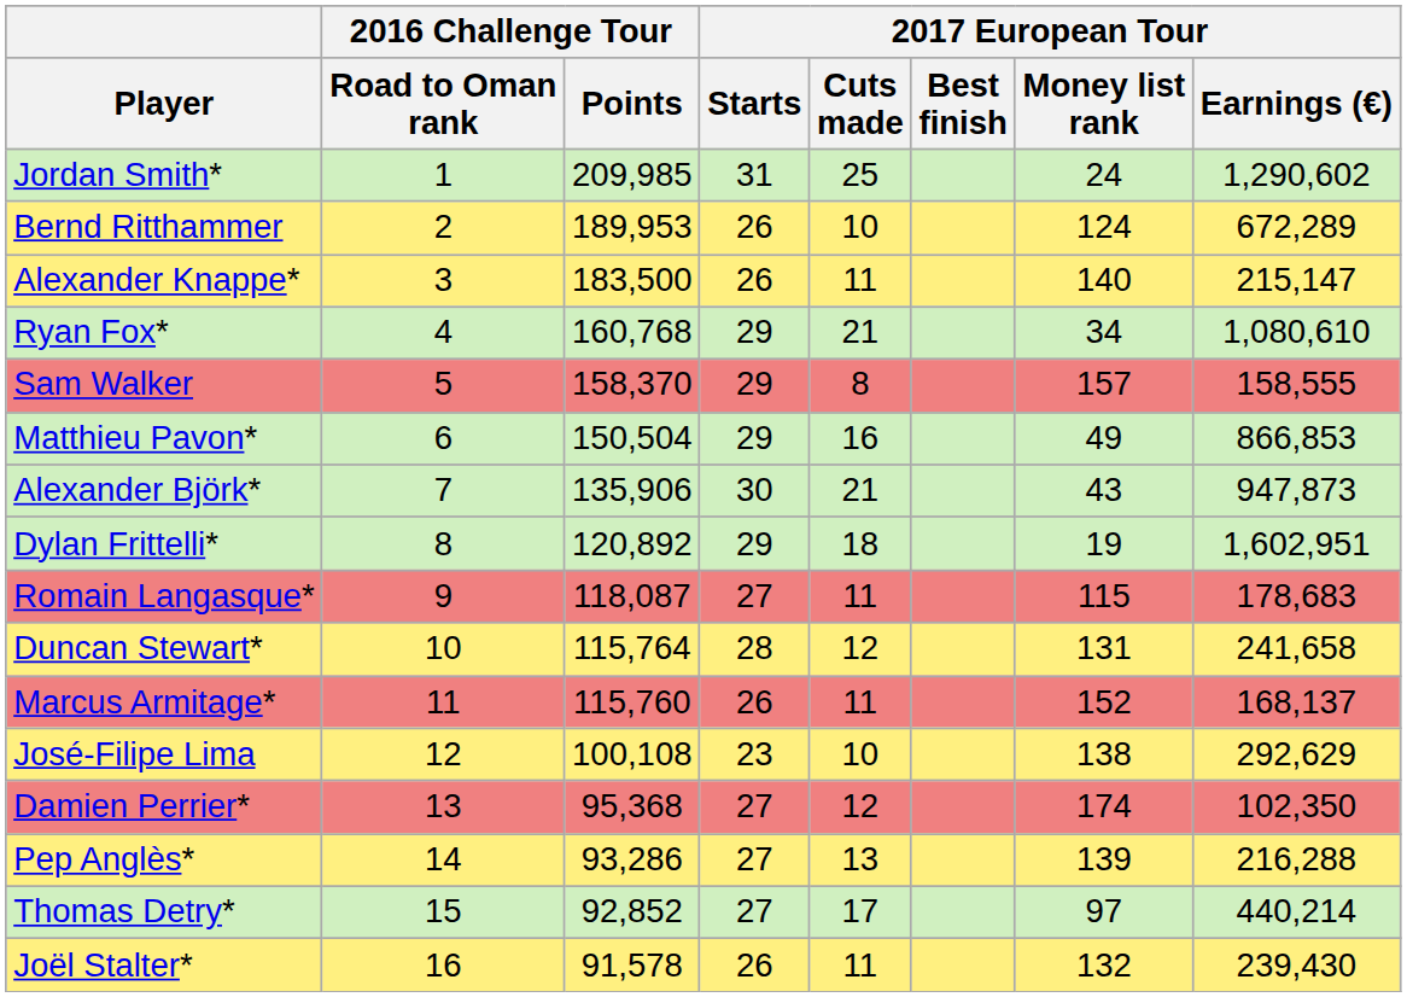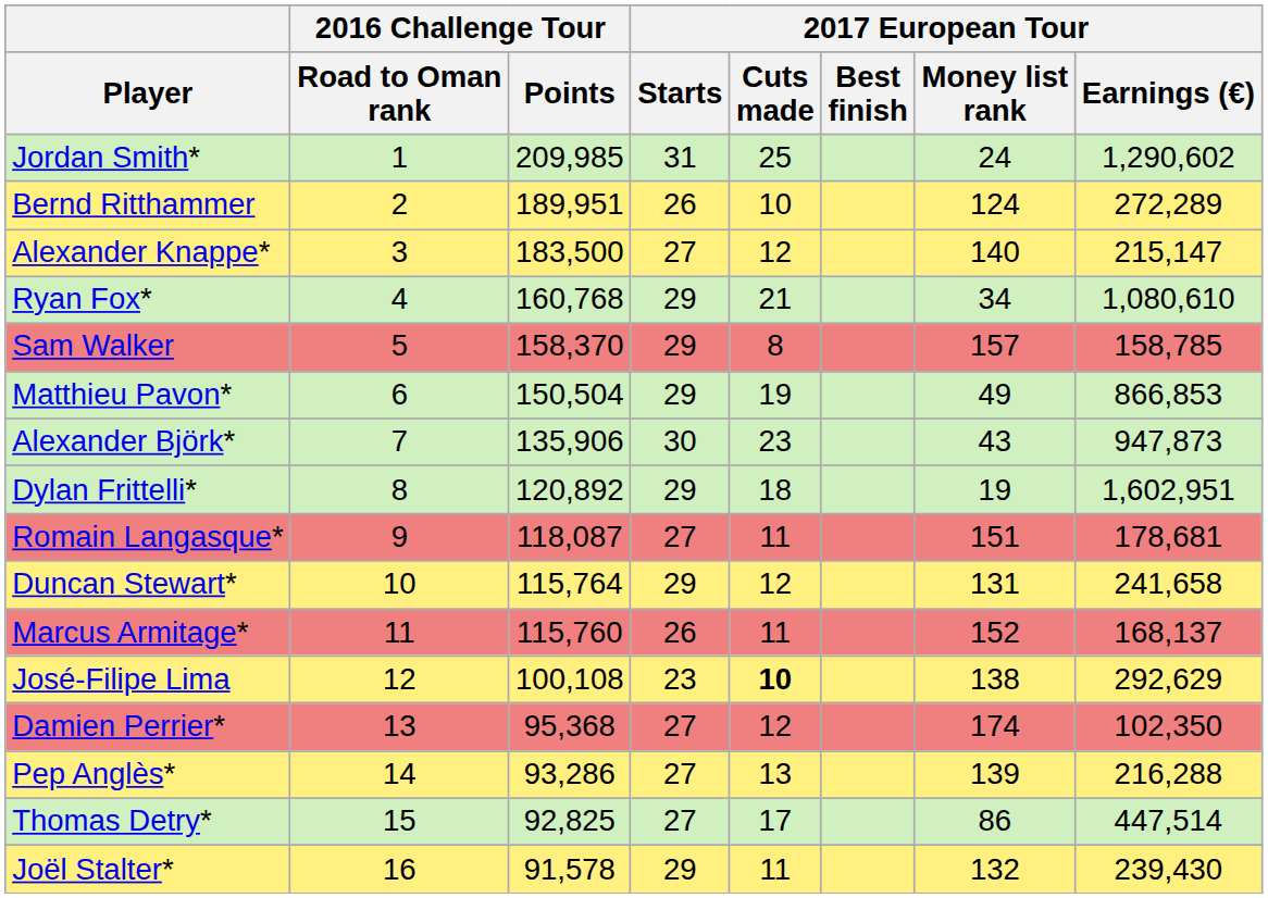Bernd Ritthammer | 2016 Challenge Tour / Points: 189,953 -> 189,951
Bernd Ritthammer | 2017 European Tour / Earnings (€): 672,289 -> 272,289
Alexander Knappe* | 2017 European Tour / Starts: 26 -> 27
Alexander Knappe* | 2017 European Tour / Cuts made: 11 -> 12
Sam Walker | 2017 European Tour / Earnings (€): 158,555 -> 158,785
Matthieu Pavon* | 2017 European Tour / Cuts made: 16 -> 19
Alexander Björk* | 2017 European Tour / Cuts made: 21 -> 23
Romain Langasque* | 2017 European Tour / Money list rank: 115 -> 151
Romain Langasque* | 2017 European Tour / Earnings (€): 178,683 -> 178,681
Duncan Stewart* | 2017 European Tour / Starts: 28 -> 29
José-Filipe Lima | 2017 European Tour / Cuts made: normal -> bold
Thomas Detry* | 2016 Challenge Tour / Points: 92,852 -> 92,825
Thomas Detry* | 2017 European Tour / Money list rank: 97 -> 86
Thomas Detry* | 2017 European Tour / Earnings (€): 440,214 -> 447,514
Joël Stalter* | 2017 European Tour / Starts: 26 -> 29
